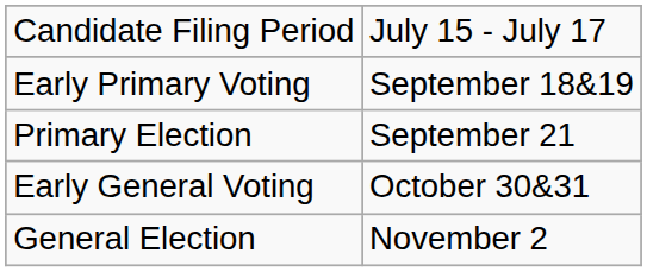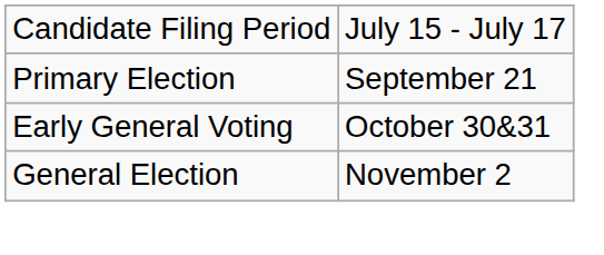- row: Early Primary Voting | September 18&19
